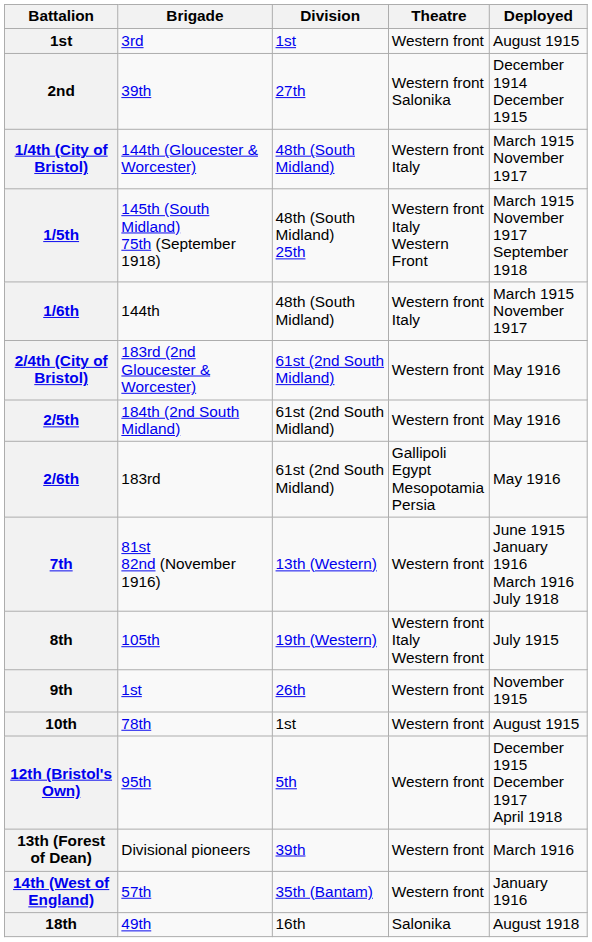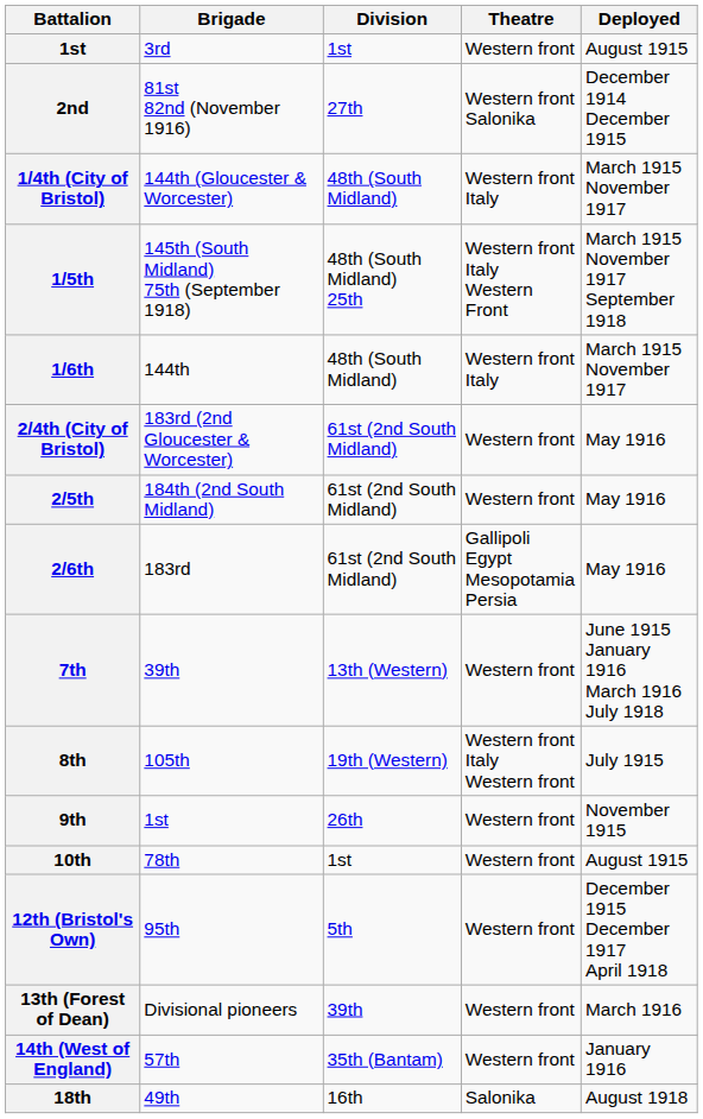2nd | Brigade: 39th -> 81st 82nd (November 1916)
7th | Brigade: 81st 82nd (November 1916) -> 39th
